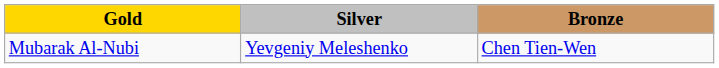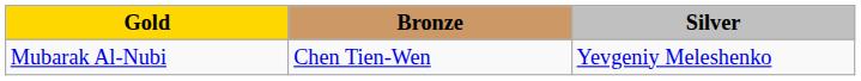columns swapped: Silver <-> Bronze
